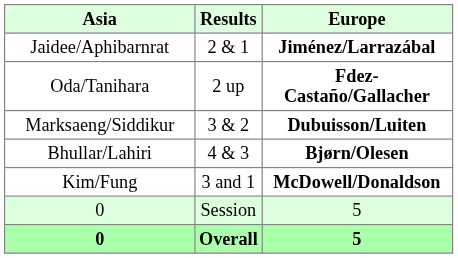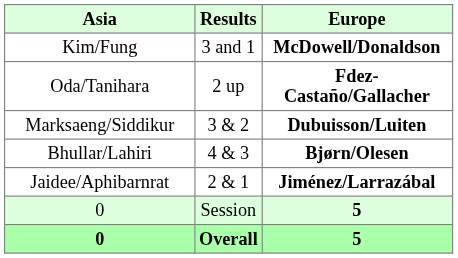rows swapped: Jaidee/Aphibarnrat <-> Kim/Fung
0 / Session | Europe: normal -> bold
